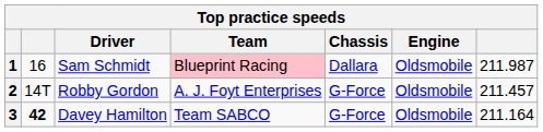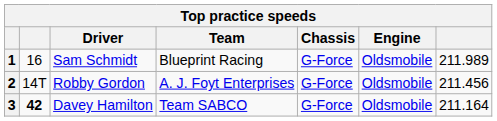1 | Team: pink background -> no background
1 | Chassis: Dallara -> G-Force
1 | column 7: 211.987 -> 211.989
2 | column 7: 211.457 -> 211.456
